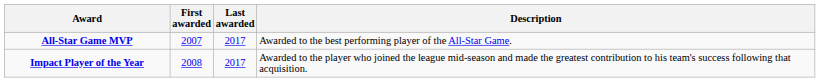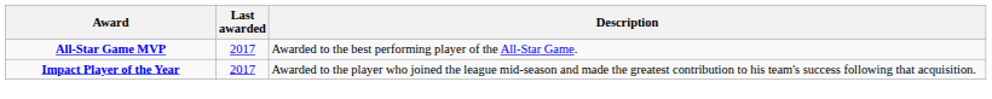- column: First awarded | 2007 | 2008
